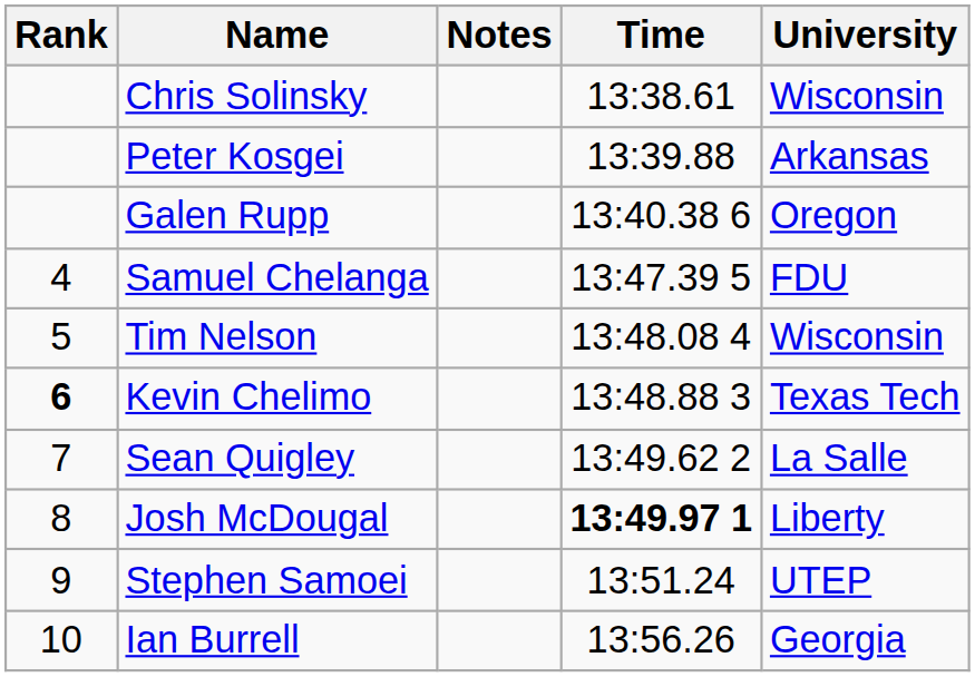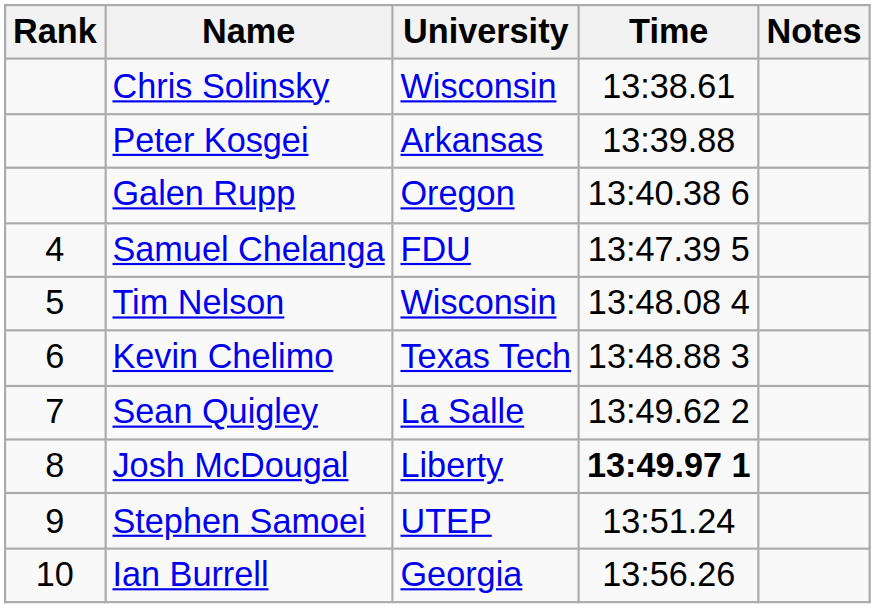columns swapped: University <-> Notes
Kevin Chelimo | Rank: bold -> normal
